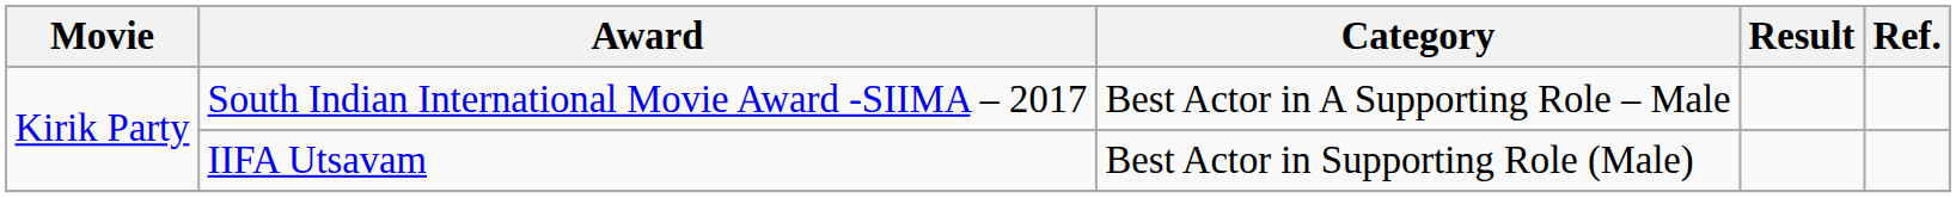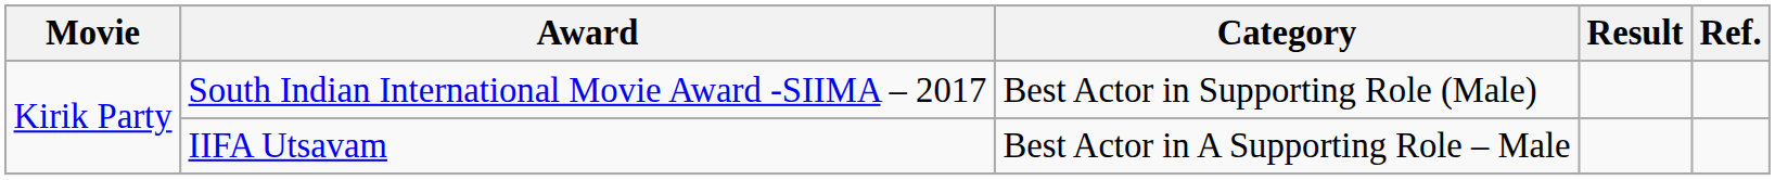South Indian International Movie Award -SIIMA – 2017 | Category: Best Actor in A Supporting Role – Male -> Best Actor in Supporting Role (Male)
IIFA Utsavam | Category: Best Actor in Supporting Role (Male) -> Best Actor in A Supporting Role – Male
